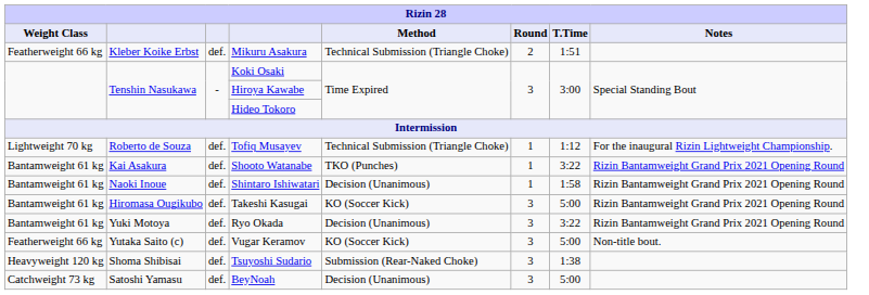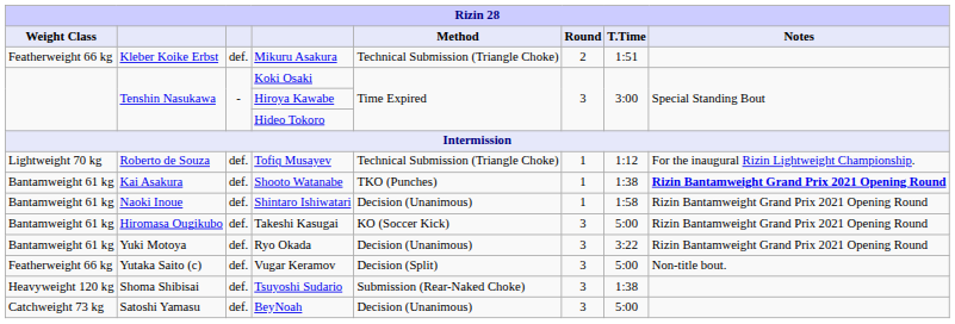Shooto Watanabe | T.Time: 3:22 -> 1:38
Shooto Watanabe | Notes: normal -> bold
Vugar Keramov | Method: KO (Soccer Kick) -> Decision (Split)
